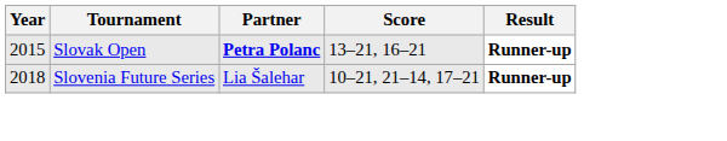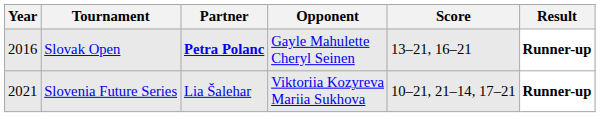+ column: Opponent | Gayle Mahulette Cheryl Seinen | Viktoriia Kozyreva Mariia Sukhova
Slovak Open | Year: 2015 -> 2016
Slovenia Future Series | Year: 2018 -> 2021
